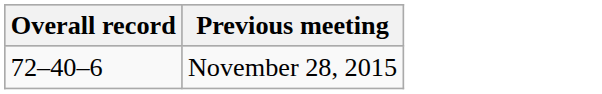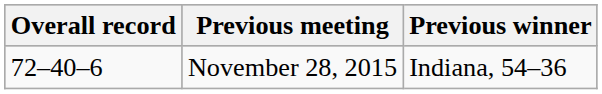+ column: Previous winner | Indiana, 54–36
